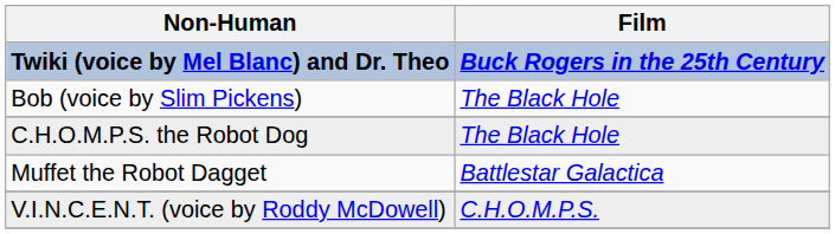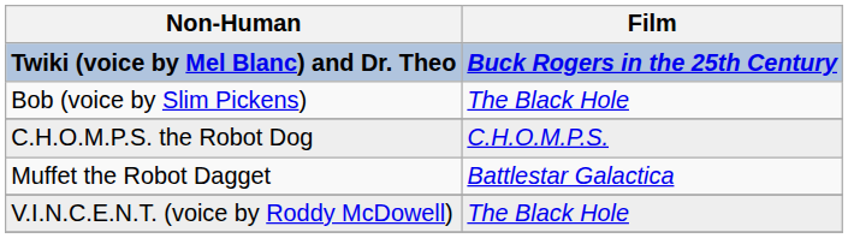C.H.O.M.P.S. the Robot Dog | Film: The Black Hole -> C.H.O.M.P.S.
V.I.N.C.E.N.T. (voice by Roddy McDowell) | Film: C.H.O.M.P.S. -> The Black Hole
